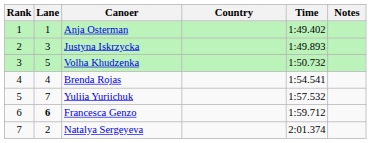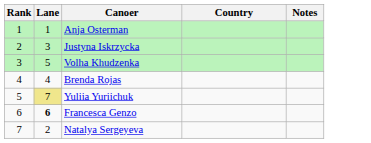- column: Time | 1:49.402 | 1:49.893 | 1:50.732 | 1:54.541 | 1:57.532 | 1:59.712 | 2:01.374
Yuliia Yuriichuk | Lane: no background -> khaki background
